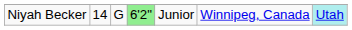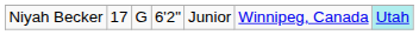Niyah Becker | column 2: 14 -> 17
Niyah Becker | column 4: lightgreen background -> no background
